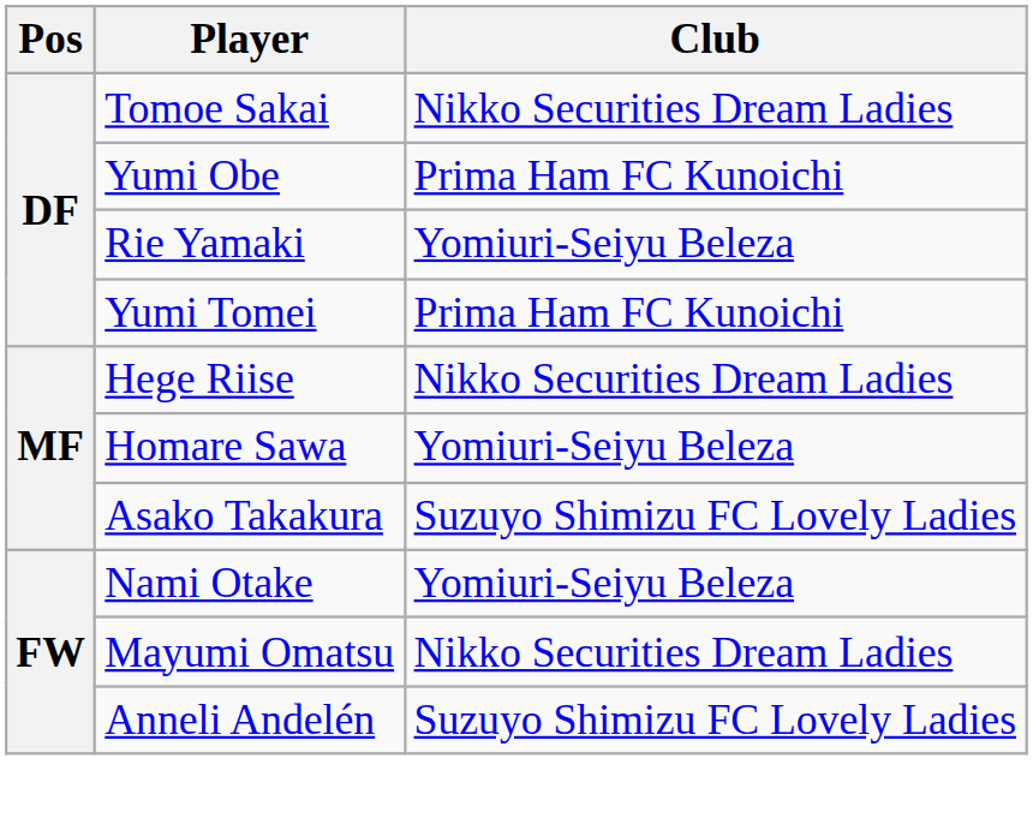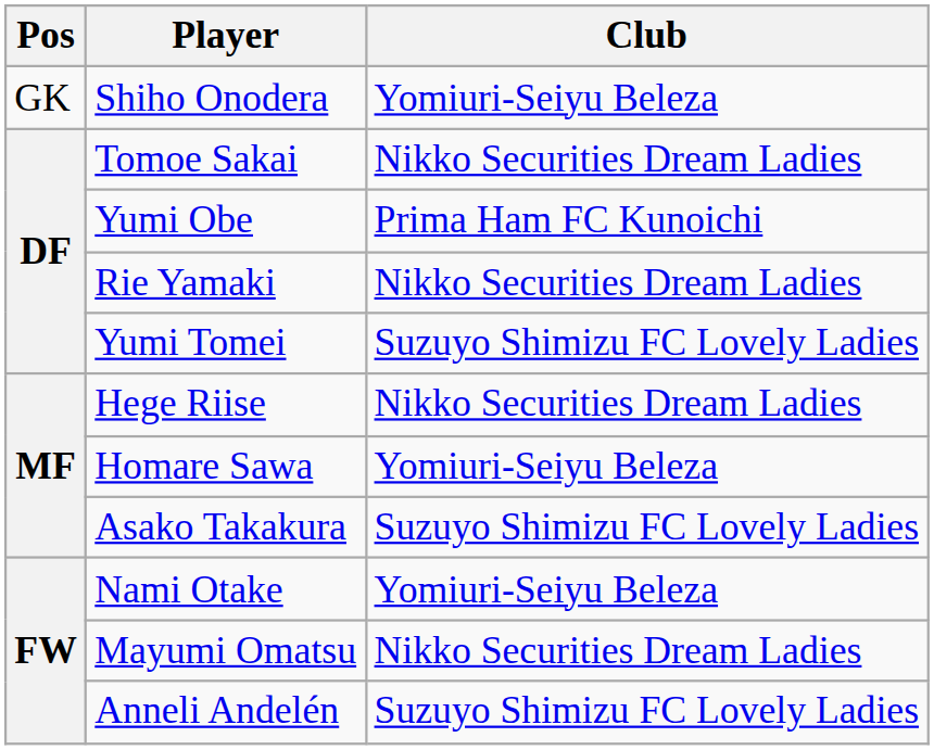+ row: GK | Shiho Onodera | Yomiuri-Seiyu Beleza
Rie Yamaki | Club: Yomiuri-Seiyu Beleza -> Nikko Securities Dream Ladies
Yumi Tomei | Club: Prima Ham FC Kunoichi -> Suzuyo Shimizu FC Lovely Ladies
